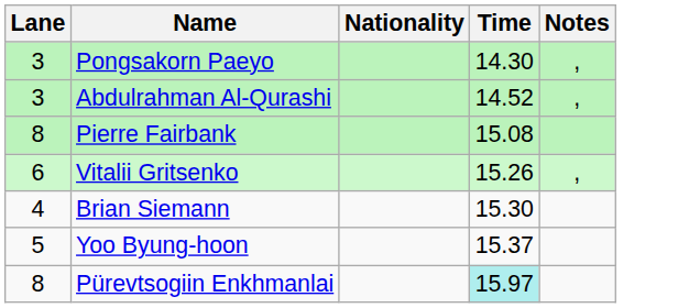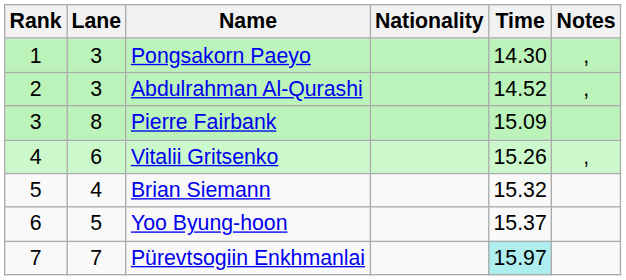+ column: Rank | 1 | 2 | 3 | 4 | 5 | 6 | 7
Pierre Fairbank | Time: 15.08 -> 15.09
Brian Siemann | Time: 15.30 -> 15.32
Pürevtsogiin Enkhmanlai | Lane: 8 -> 7
